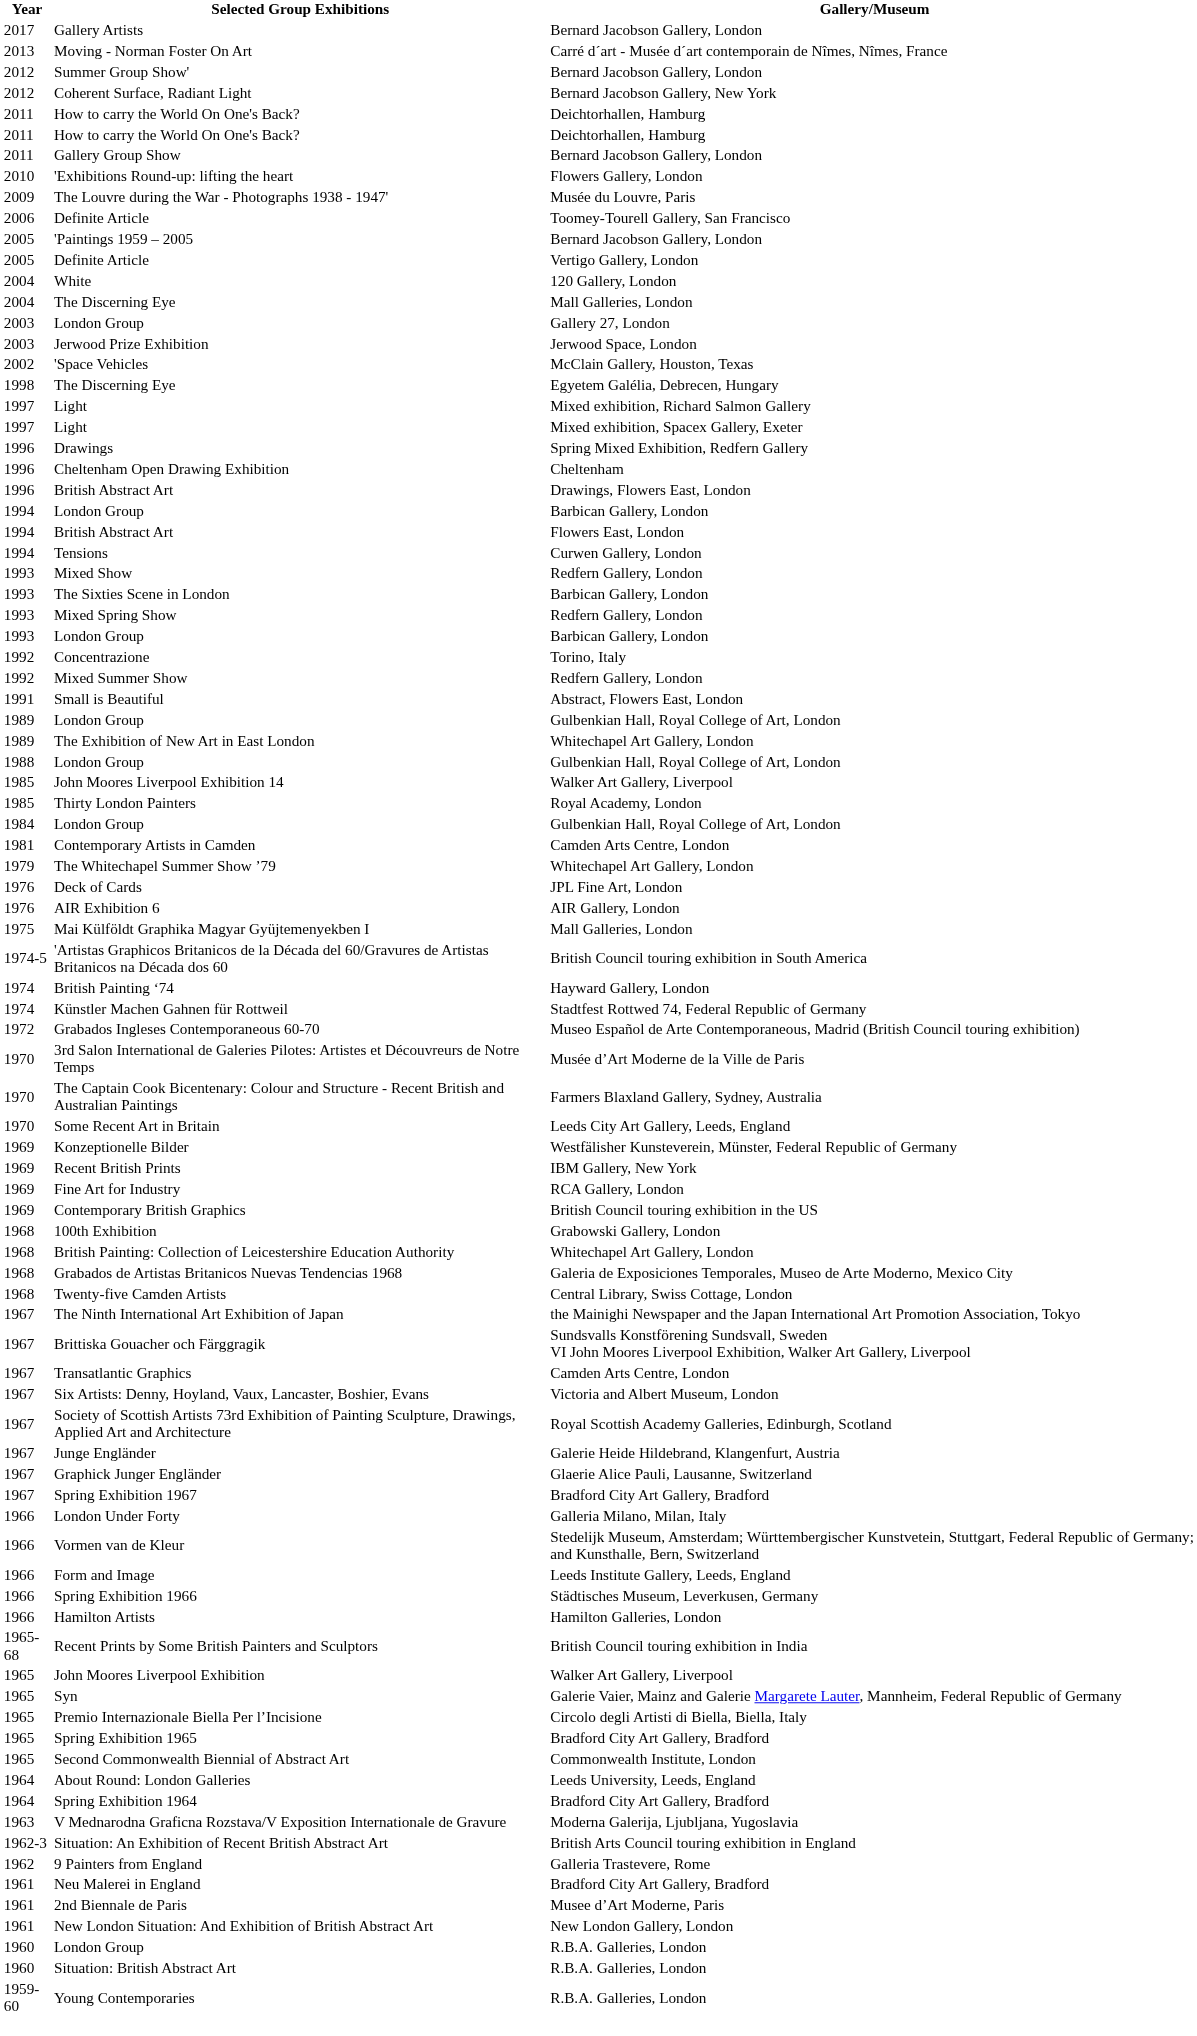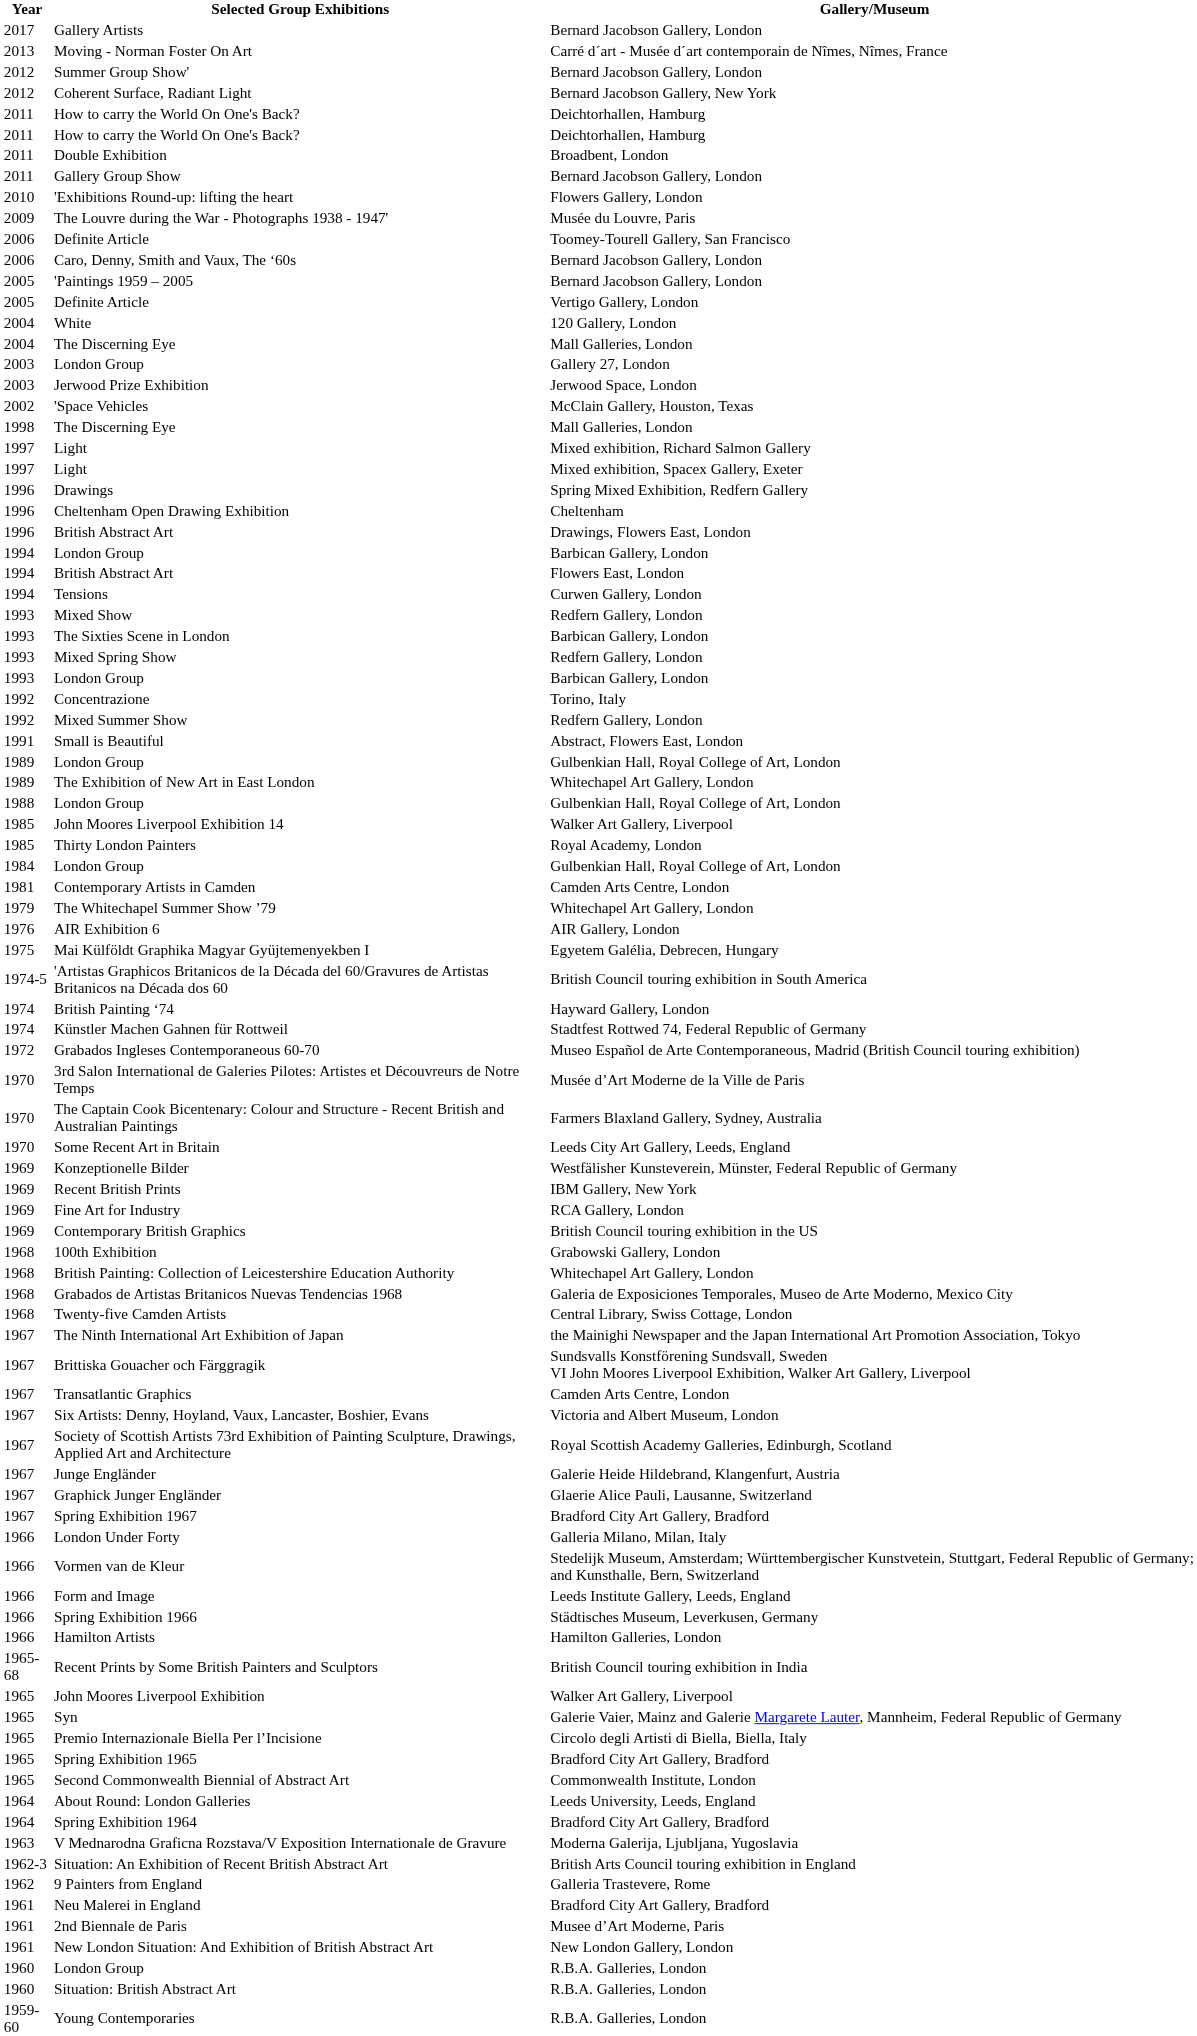+ row: 2011 | Double Exhibition | Broadbent, London
+ row: 2006 | Caro, Denny, Smith and Vaux, The ‘60s | Bernard Jacobson Gallery, London
1998 / The Discerning Eye | Gallery/Museum: Egyetem Galélia, Debrecen, Hungary -> Mall Galleries, London
- row: 1976 | Deck of Cards | JPL Fine Art, London
Mai Külföldt Graphika Magyar Gyüjtemenyekben I | Gallery/Museum: Mall Galleries, London -> Egyetem Galélia, Debrecen, Hungary
